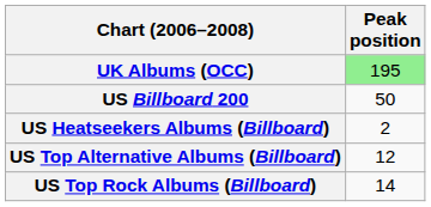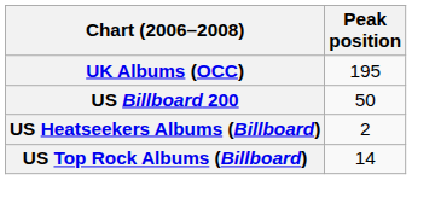UK Albums (OCC) | Peak position: lightgreen background -> no background
- row: US Top Alternative Albums (Billboard) | 12
